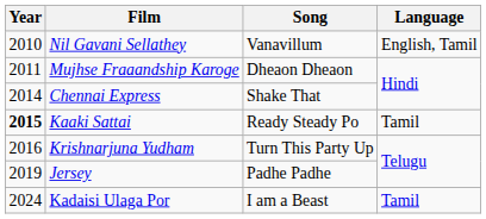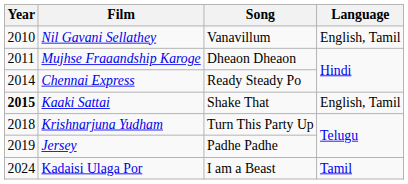Chennai Express | Song: Shake That -> Ready Steady Po
Kaaki Sattai | Song: Ready Steady Po -> Shake That
Kaaki Sattai | Language: Tamil -> English, Tamil
Krishnarjuna Yudham | Year: 2016 -> 2018
